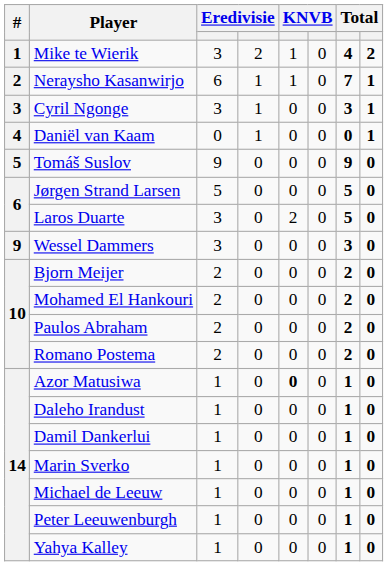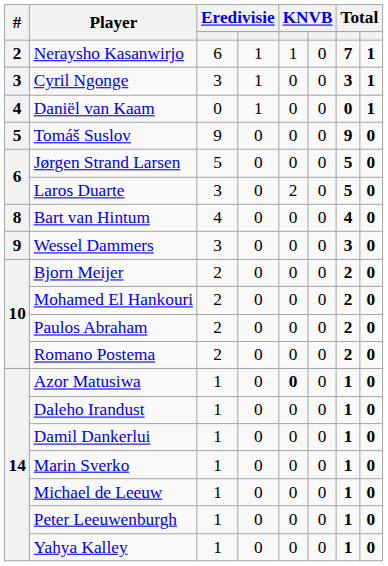- row: 1 | Mike te Wierik | 3 | 2 | 1 | 0 | 4 | 2
+ row: 8 | Bart van Hintum | 4 | 0 | 0 | 0 | 4 | 0
